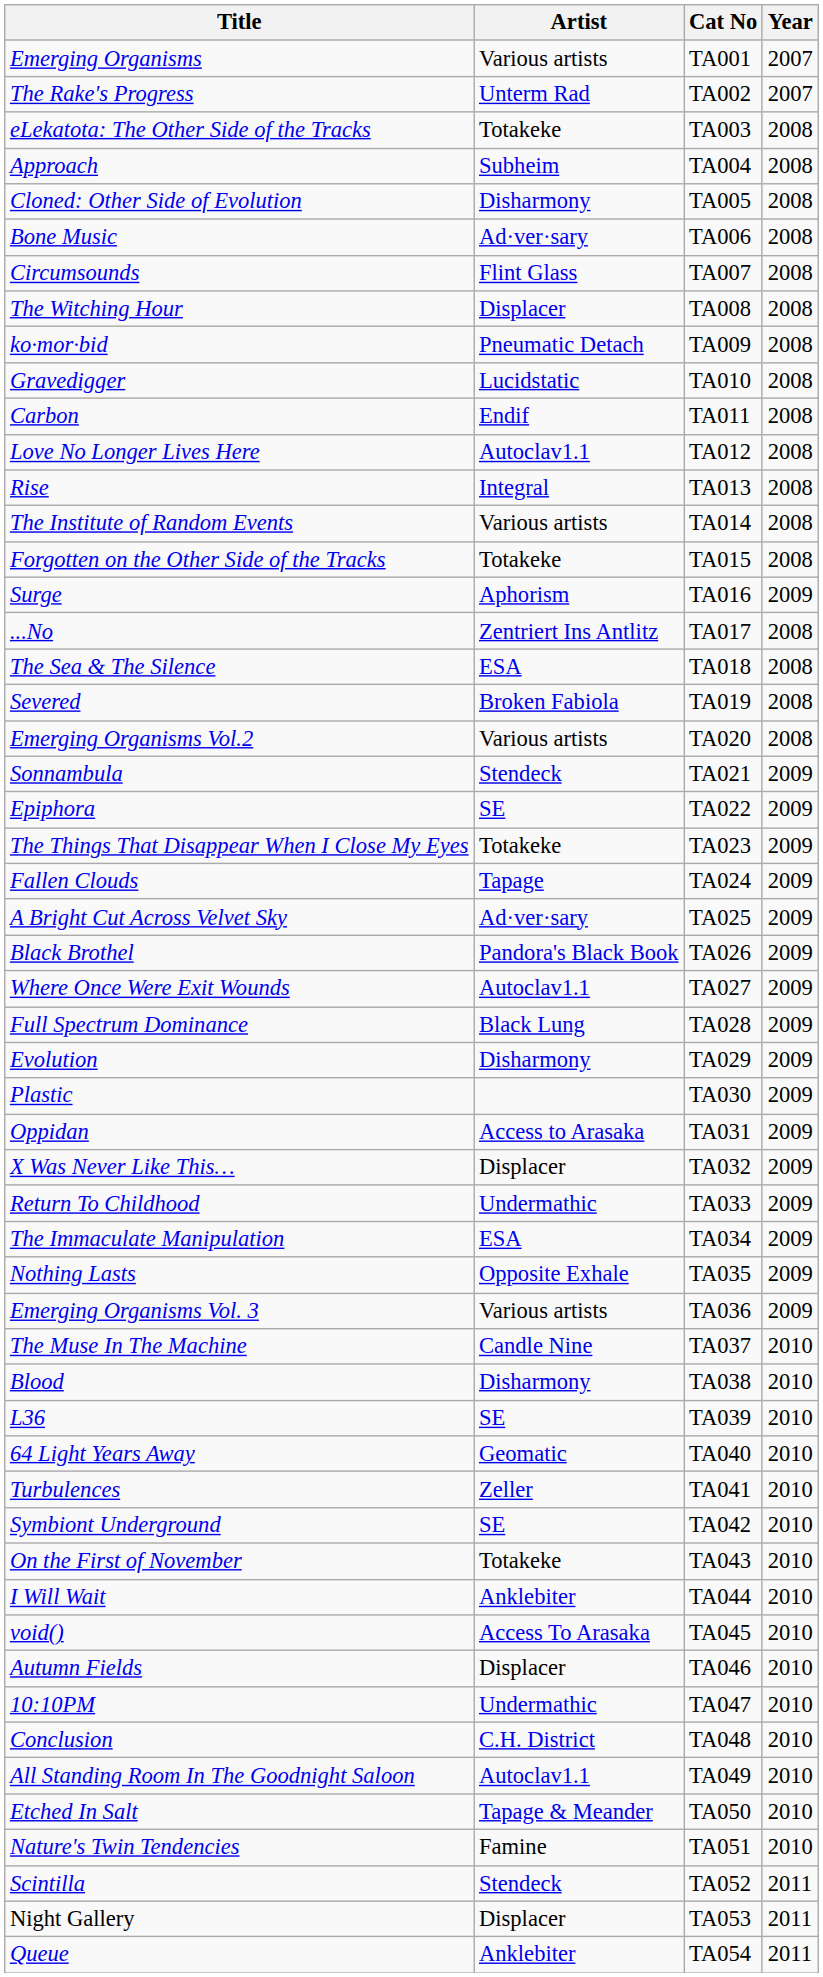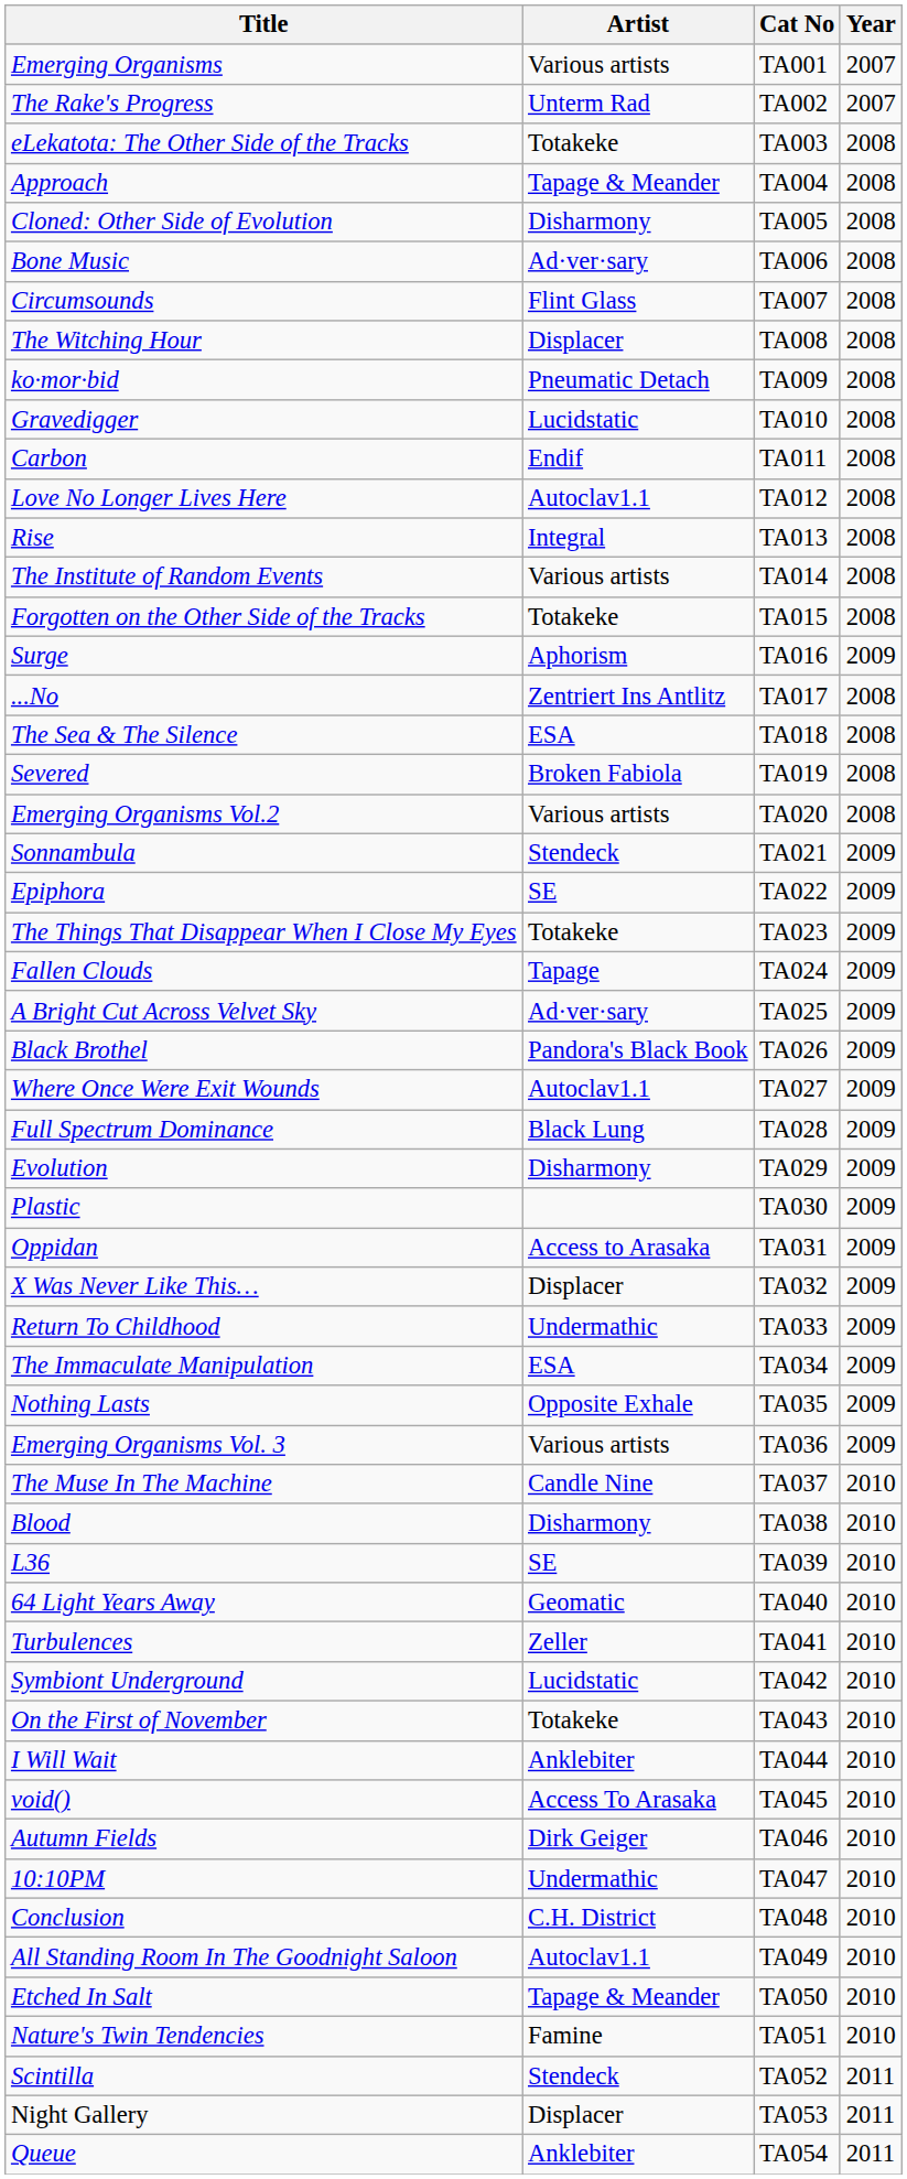Approach | Artist: Subheim -> Tapage & Meander
Symbiont Underground | Artist: SE -> Lucidstatic
Autumn Fields | Artist: Displacer -> Dirk Geiger
